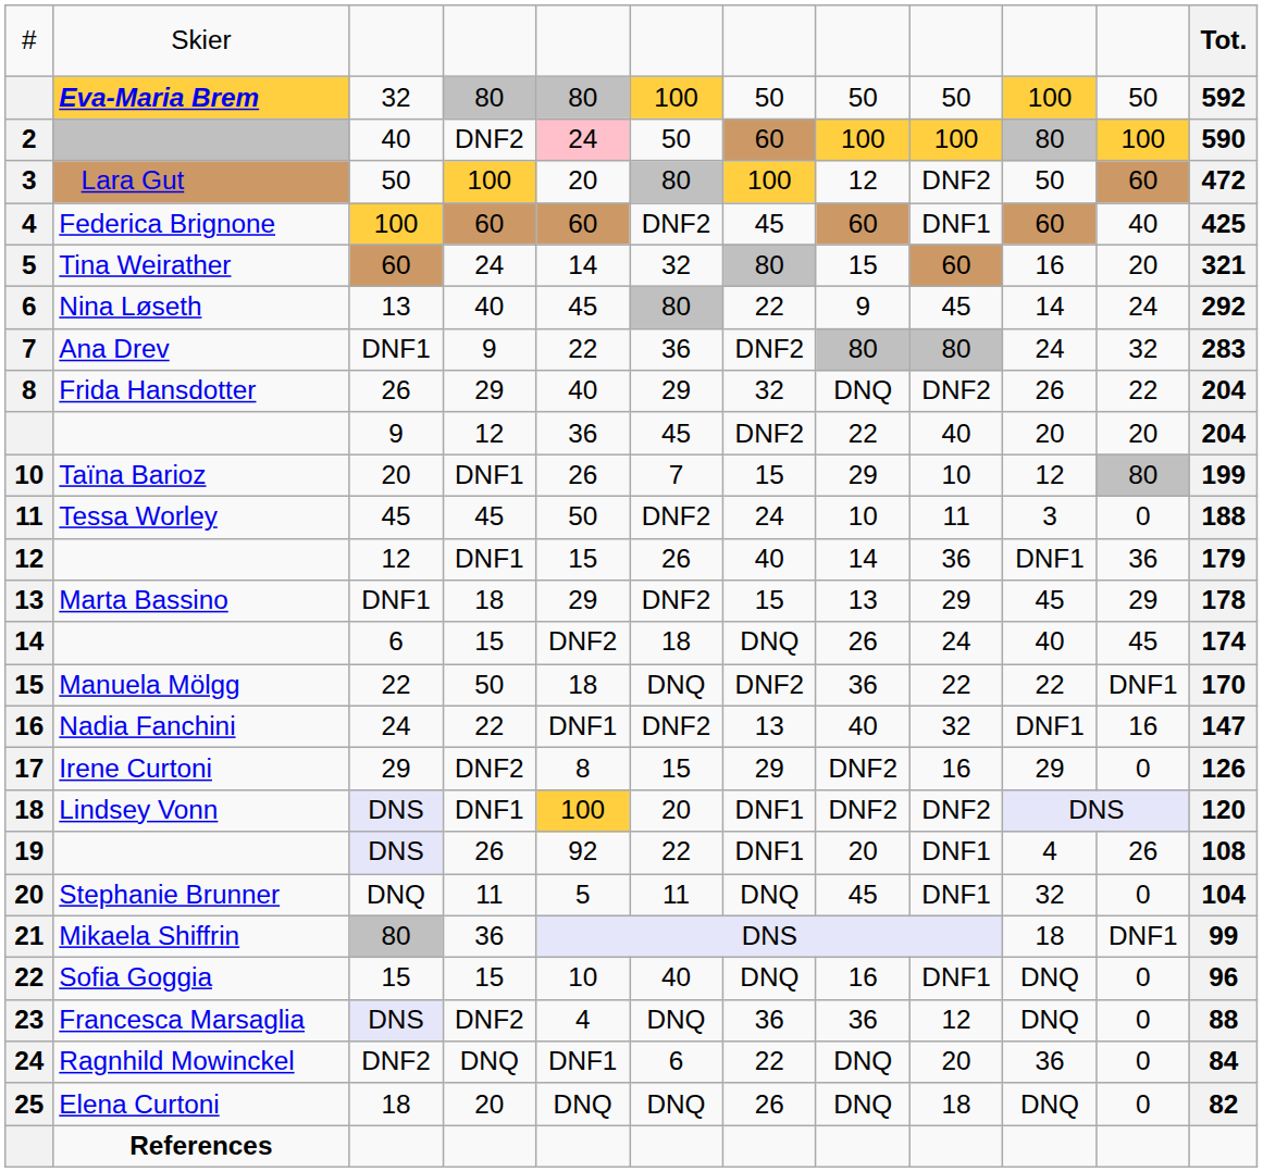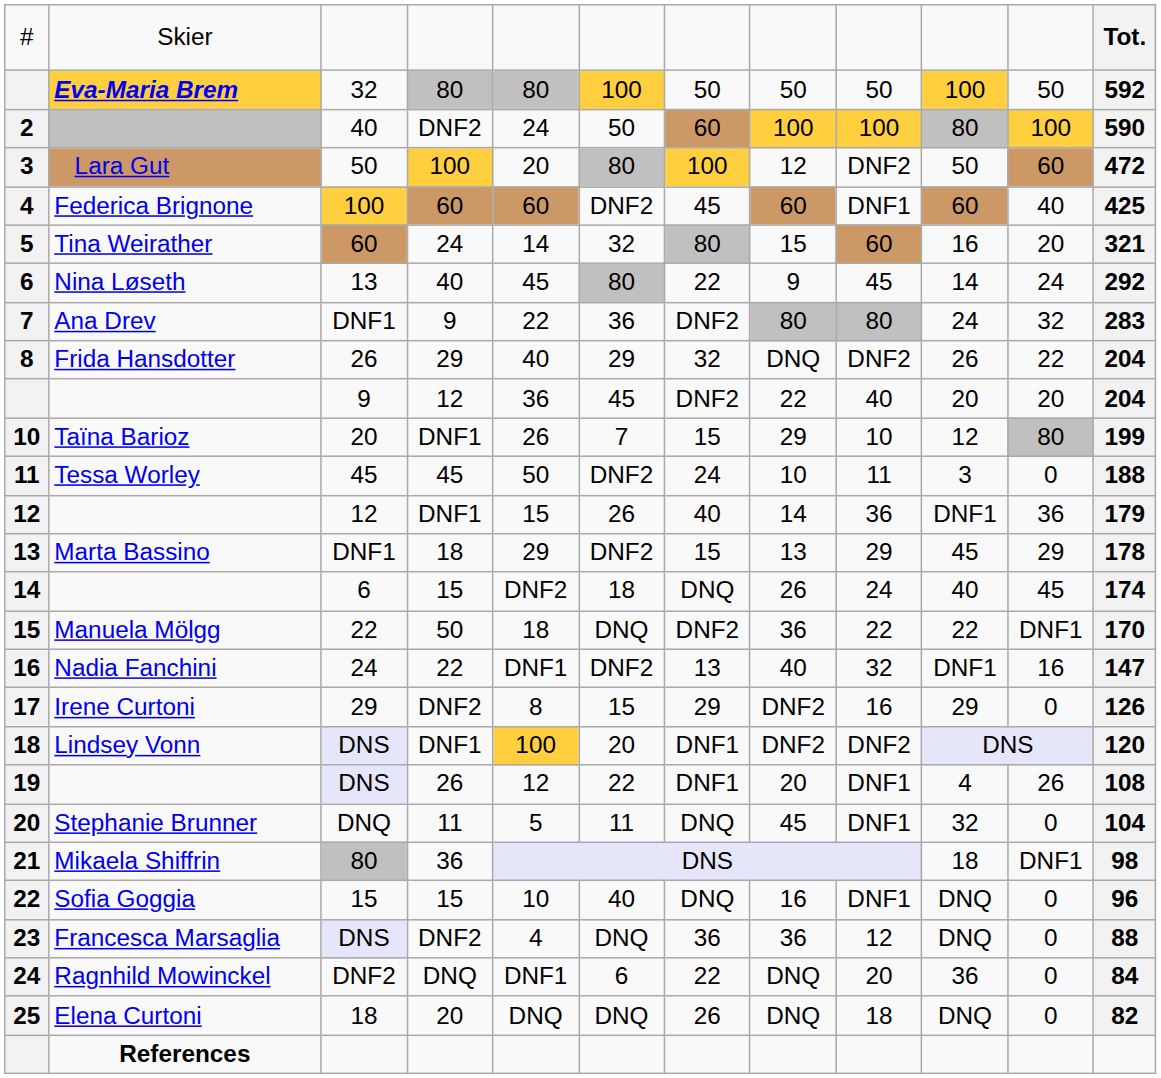2 | column 5: pink background -> no background
19 | column 5: 92 -> 12
21 | column 12: 99 -> 98
